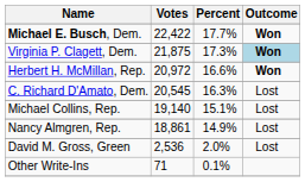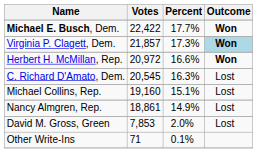Virginia P. Clagett, Dem. | Votes: 21,875 -> 21,857
Michael Collins, Rep. | Votes: 19,140 -> 19,160
David M. Gross, Green | Votes: 2,536 -> 7,853
